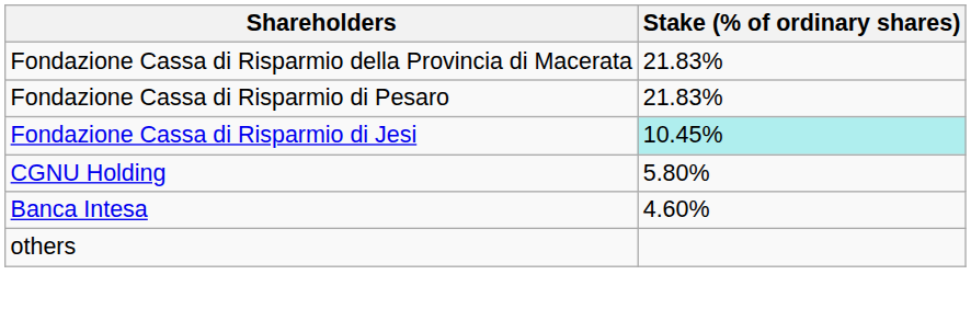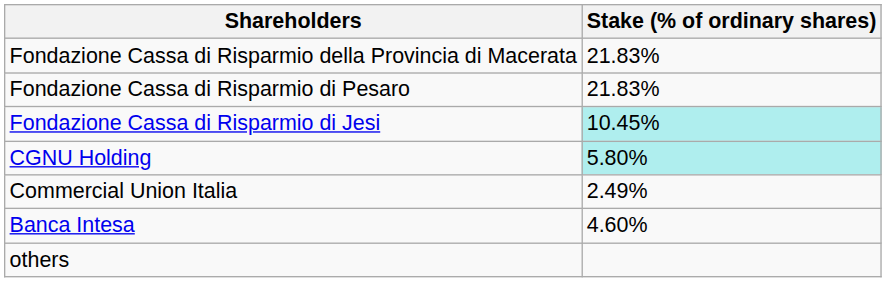CGNU Holding | Stake (% of ordinary shares): no background -> paleturquoise background
+ row: Commercial Union Italia | 2.49%
